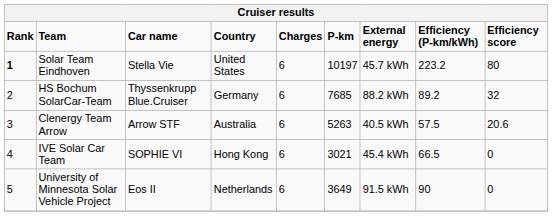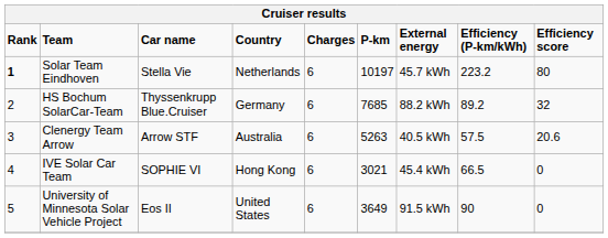Solar Team Eindhoven | Country: United States -> Netherlands
University of Minnesota Solar Vehicle Project | Country: Netherlands -> United States
